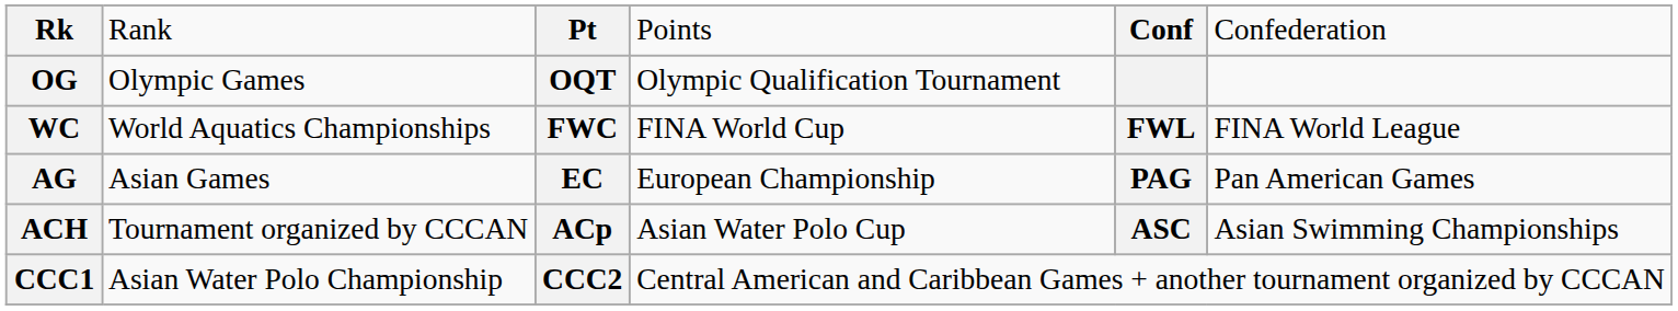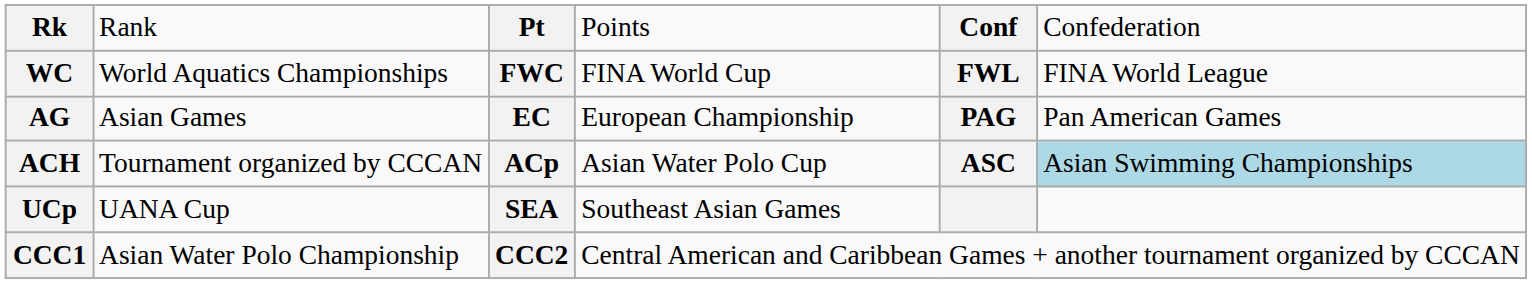- row: OG | Olympic Games | OQT | Olympic Qualification Tournament
ACH | column 6: no background -> lightblue background
+ row: UCp | UANA Cup | SEA | Southeast Asian Games
